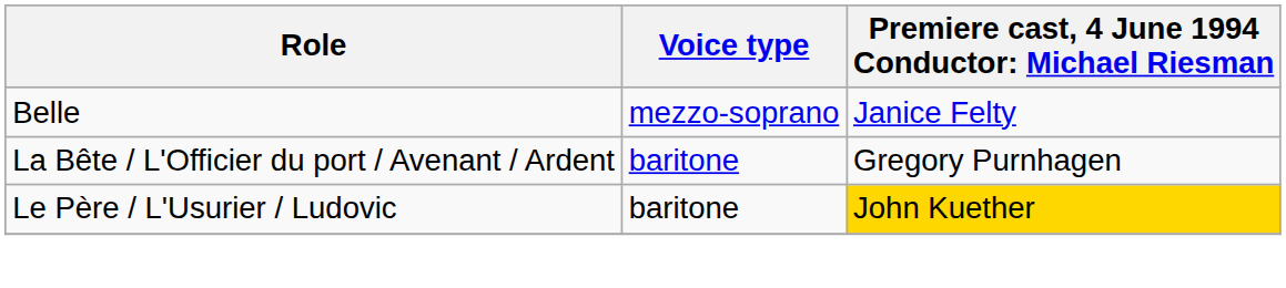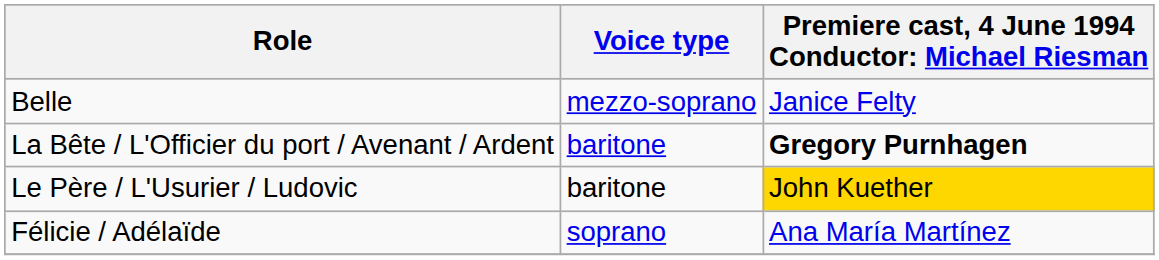La Bête / L'Officier du port / Avenant / Ardent | column 3: normal -> bold
+ row: Félicie / Adélaïde | soprano | Ana María Martínez
